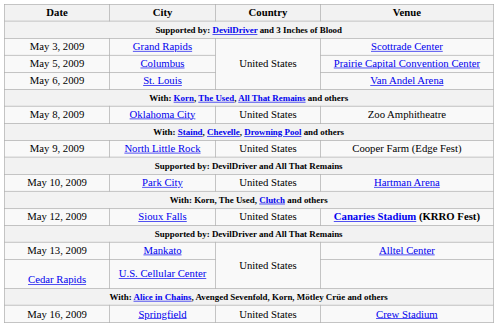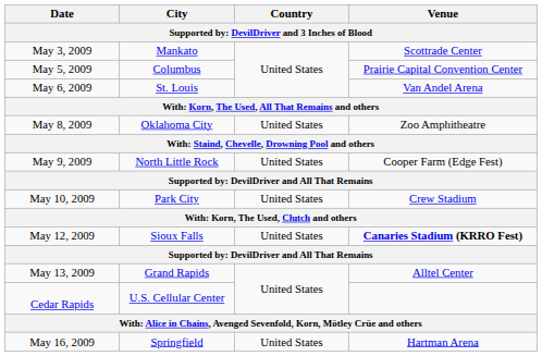May 3, 2009 | City: Grand Rapids -> Mankato
May 10, 2009 | Venue: Hartman Arena -> Crew Stadium
May 13, 2009 | City: Mankato -> Grand Rapids
May 16, 2009 | Venue: Crew Stadium -> Hartman Arena
